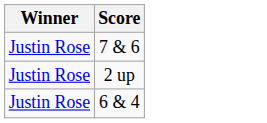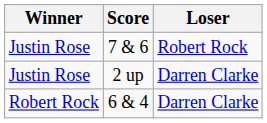+ column: Loser | Robert Rock | Darren Clarke | Darren Clarke
6 & 4 | Winner: Justin Rose -> Robert Rock
